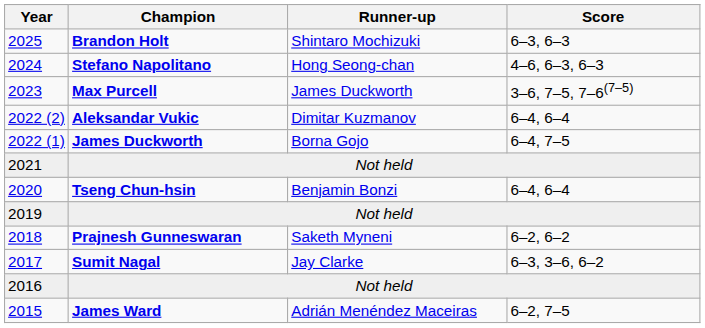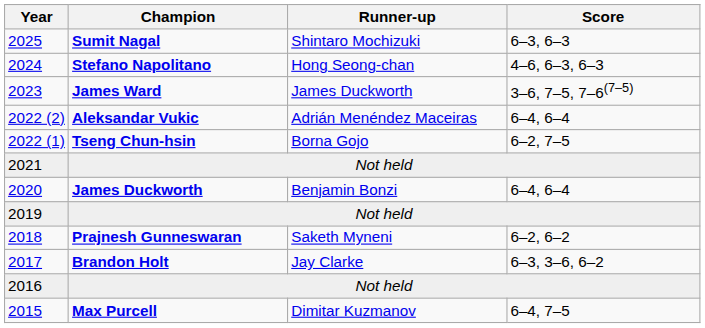2025 | Champion: Brandon Holt -> Sumit Nagal
2023 | Champion: Max Purcell -> James Ward
2022 (2) | Runner-up: Dimitar Kuzmanov -> Adrián Menéndez Maceiras
2022 (1) | Champion: James Duckworth -> Tseng Chun-hsin
2022 (1) | Score: 6–4, 7–5 -> 6–2, 7–5
2020 | Champion: Tseng Chun-hsin -> James Duckworth
2017 | Champion: Sumit Nagal -> Brandon Holt
2015 | Champion: James Ward -> Max Purcell
2015 | Runner-up: Adrián Menéndez Maceiras -> Dimitar Kuzmanov
2015 | Score: 6–2, 7–5 -> 6–4, 7–5
